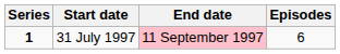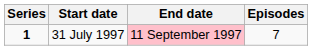31 July 1997 | Episodes: 6 -> 7
